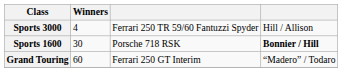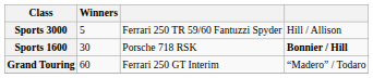Sports 3000 | Winners: 4 -> 5
